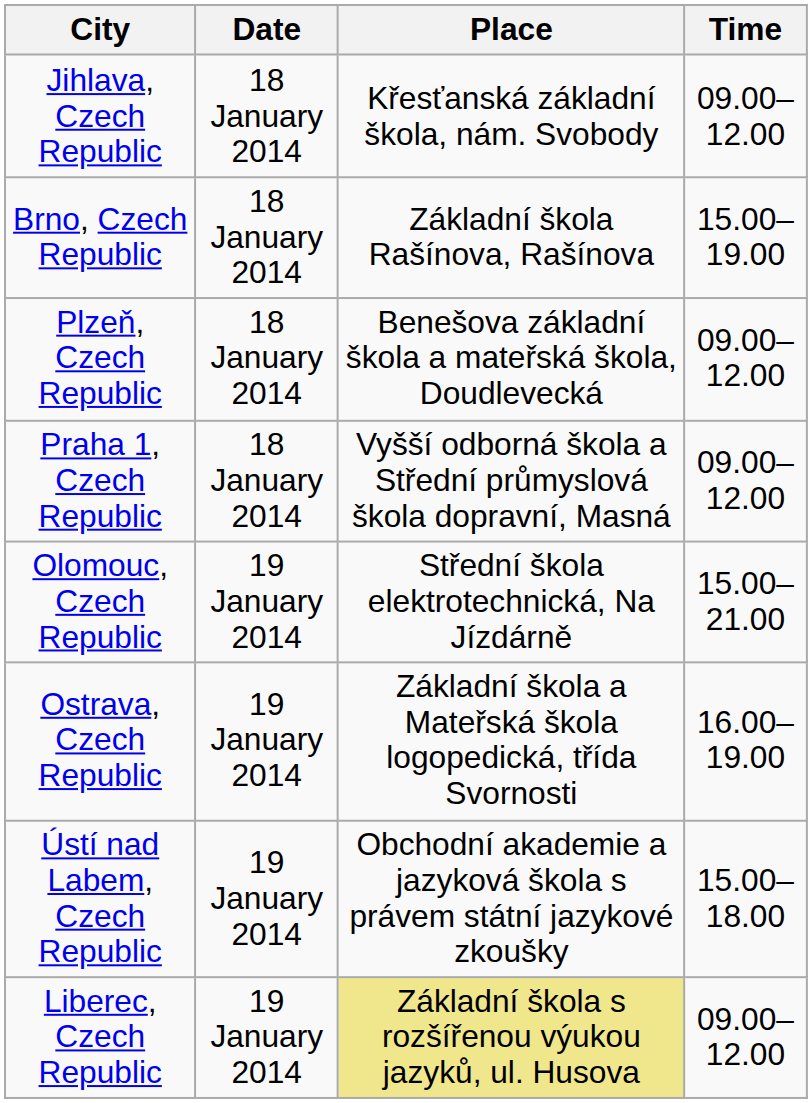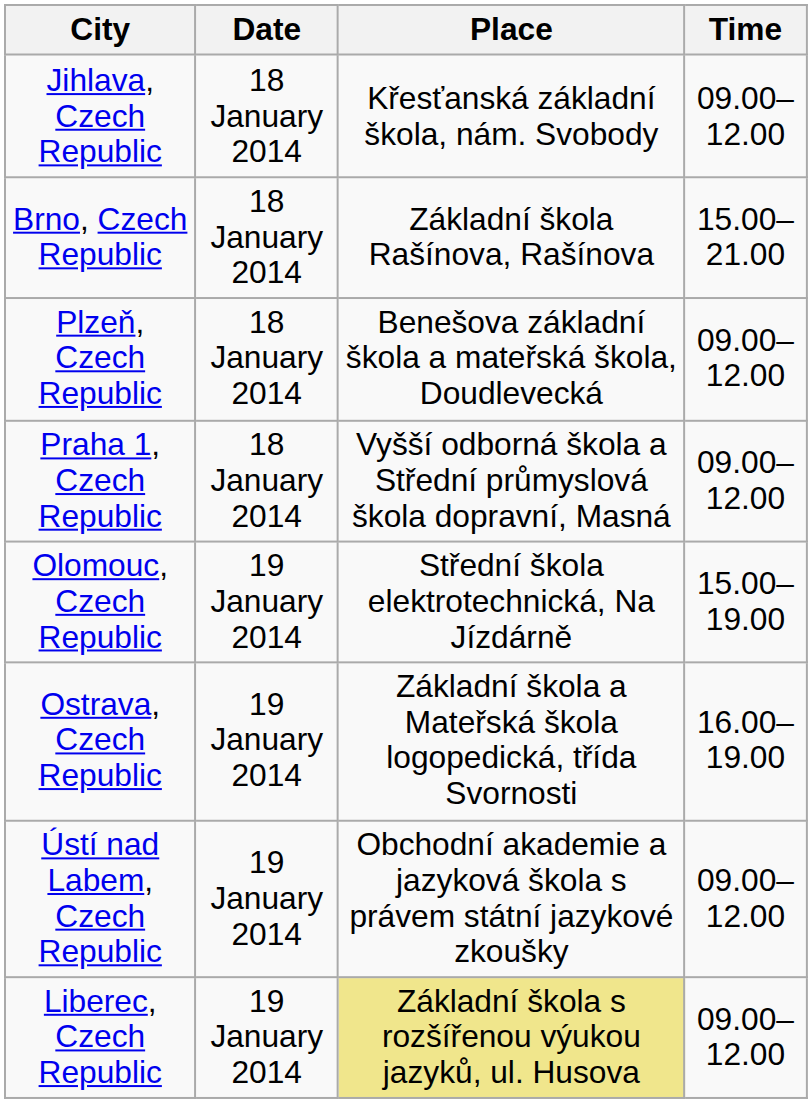Brno, Czech Republic | Time: 15.00–19.00 -> 15.00–21.00
Olomouc, Czech Republic | Time: 15.00–21.00 -> 15.00–19.00
Ústí nad Labem, Czech Republic | Time: 15.00–18.00 -> 09.00–12.00
